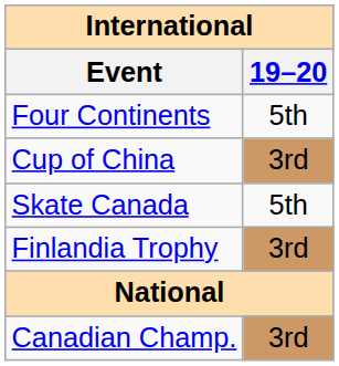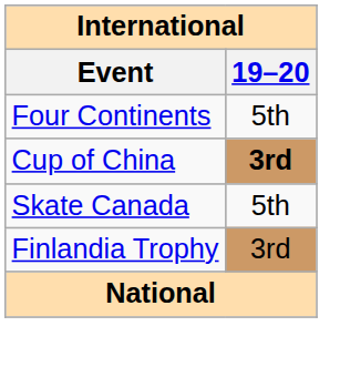Cup of China | 19–20: normal -> bold
- row: Canadian Champ. | 3rd
